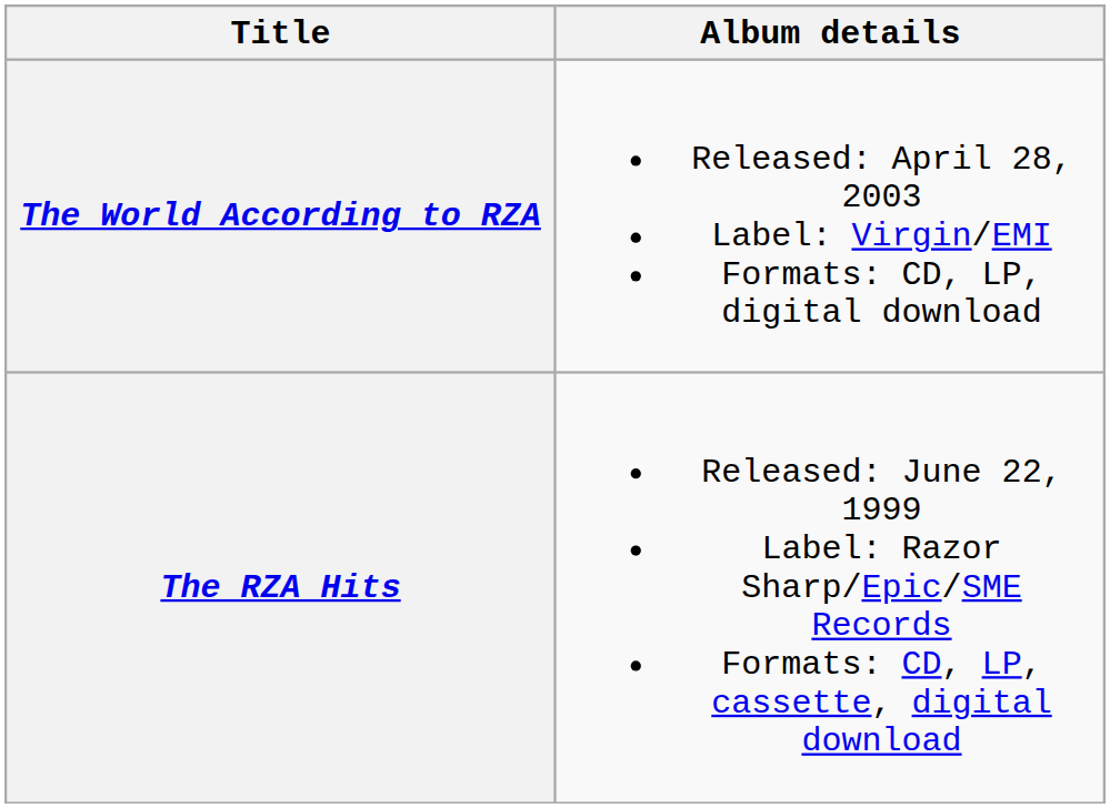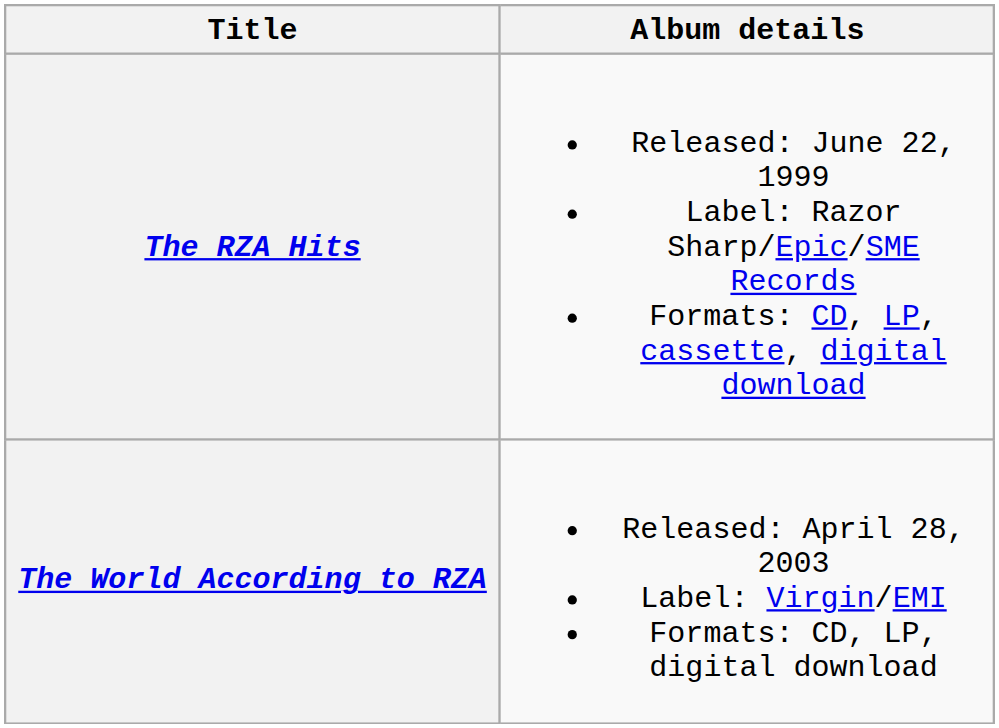rows swapped: The RZA Hits <-> The World According to RZA
